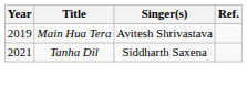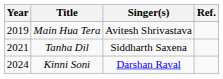+ row: 2024 | Kinni Soni | Darshan Raval
